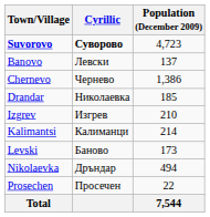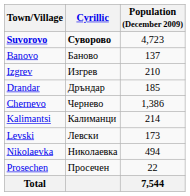Banovo | Cyrillic: Левски -> Баново
rows swapped: Chernevo <-> Izgrev
Drandar | Cyrillic: Николаевка -> Дръндар
Levski | Cyrillic: Баново -> Левски
Nikolaevka | Cyrillic: Дръндар -> Николаевка
